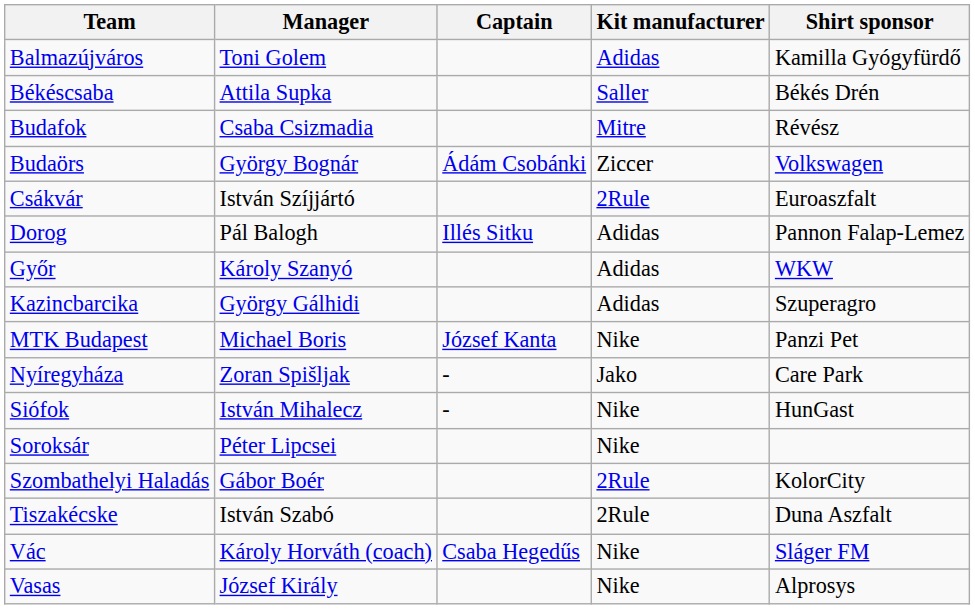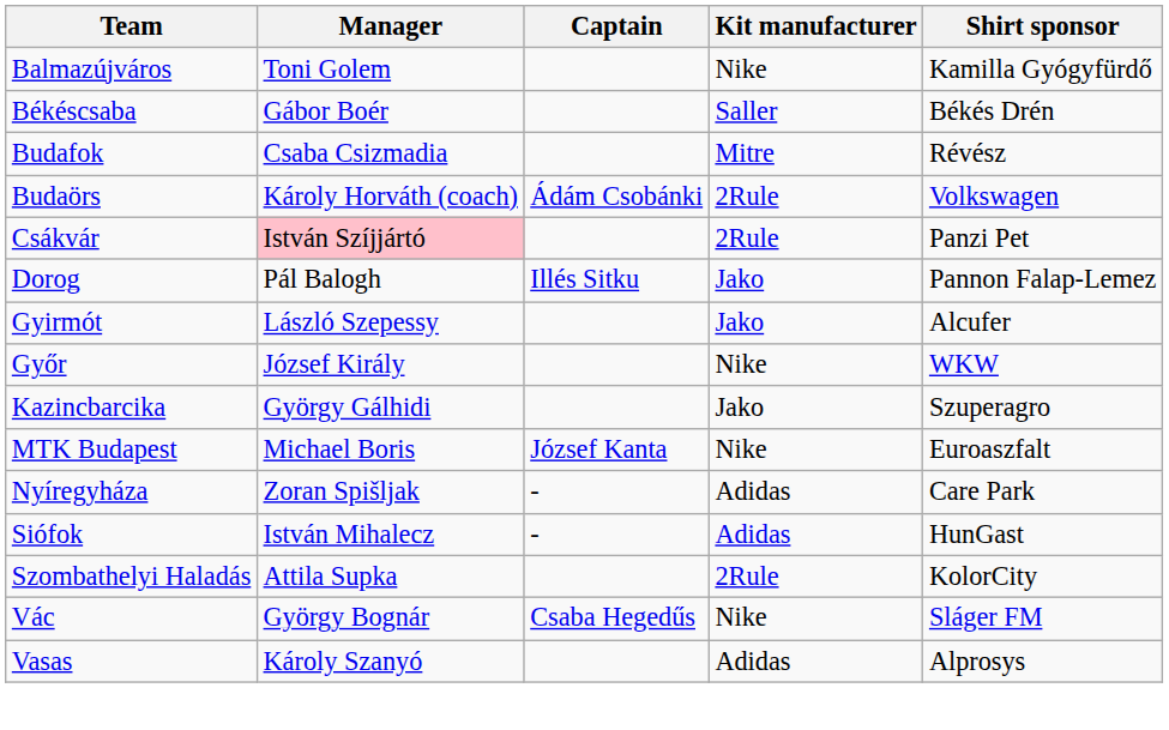Balmazújváros | Kit manufacturer: Adidas -> Nike
Békéscsaba | Manager: Attila Supka -> Gábor Boér
Budaörs | Manager: György Bognár -> Károly Horváth (coach)
Budaörs | Kit manufacturer: Ziccer -> 2Rule
Csákvár | Manager: no background -> pink background
Csákvár | Shirt sponsor: Euroaszfalt -> Panzi Pet
Dorog | Kit manufacturer: Adidas -> Jako
+ row: Gyirmót | László Szepessy | Jako | Alcufer
Győr | Manager: Károly Szanyó -> József Király
Győr | Kit manufacturer: Adidas -> Nike
Kazincbarcika | Kit manufacturer: Adidas -> Jako
MTK Budapest | Shirt sponsor: Panzi Pet -> Euroaszfalt
Nyíregyháza | Kit manufacturer: Jako -> Adidas
Siófok | Kit manufacturer: Nike -> Adidas
- row: Soroksár | Péter Lipcsei | Nike
Szombathelyi Haladás | Manager: Gábor Boér -> Attila Supka
- row: Tiszakécske | István Szabó | 2Rule | Duna Aszfalt
Vác | Manager: Károly Horváth (coach) -> György Bognár
Vasas | Manager: József Király -> Károly Szanyó
Vasas | Kit manufacturer: Nike -> Adidas
